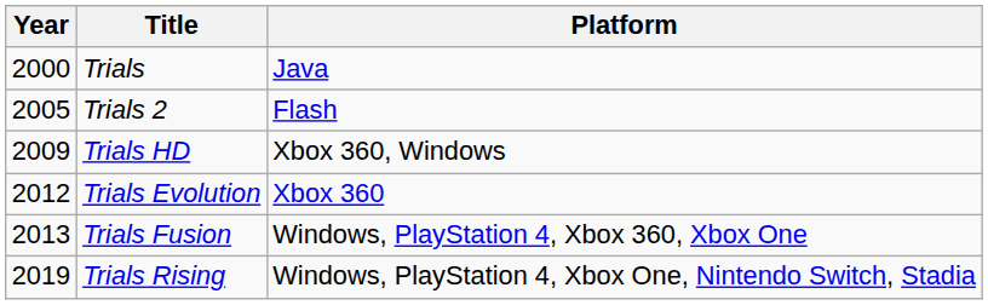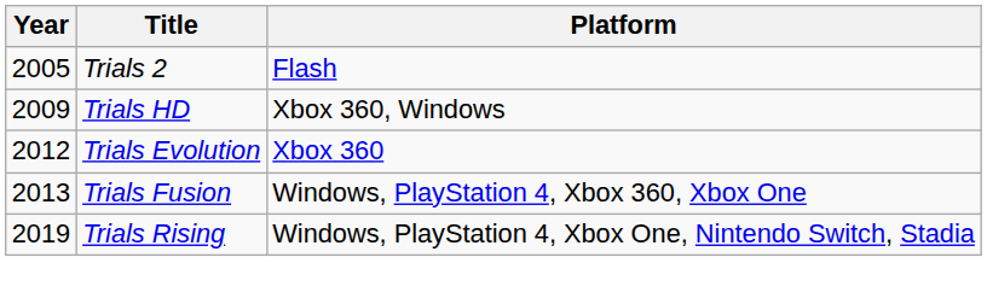- row: 2000 | Trials | Java
